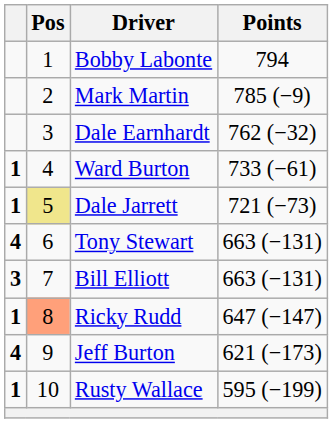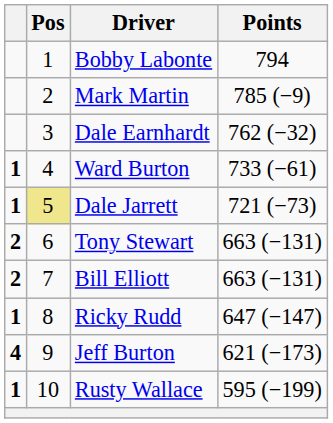Tony Stewart | column 1: 4 -> 2
Bill Elliott | column 1: 3 -> 2
Ricky Rudd | Pos: lightsalmon background -> no background
